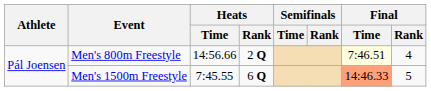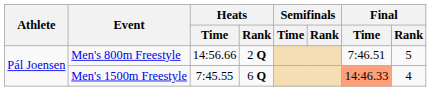Men's 800m Freestyle | Final / Time: lightyellow background -> no background
Men's 800m Freestyle | Final / Rank: 4 -> 5
Men's 1500m Freestyle | Final / Rank: 5 -> 4
